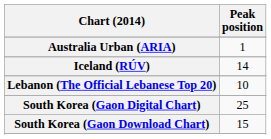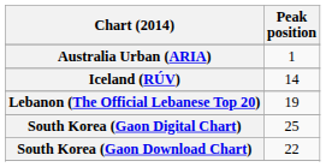Lebanon (The Official Lebanese Top 20) | Peak position: 10 -> 19
South Korea (Gaon Download Chart) | Peak position: 15 -> 22
